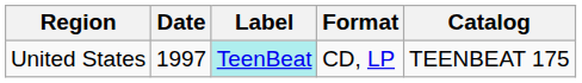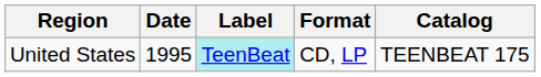United States | Date: 1997 -> 1995
